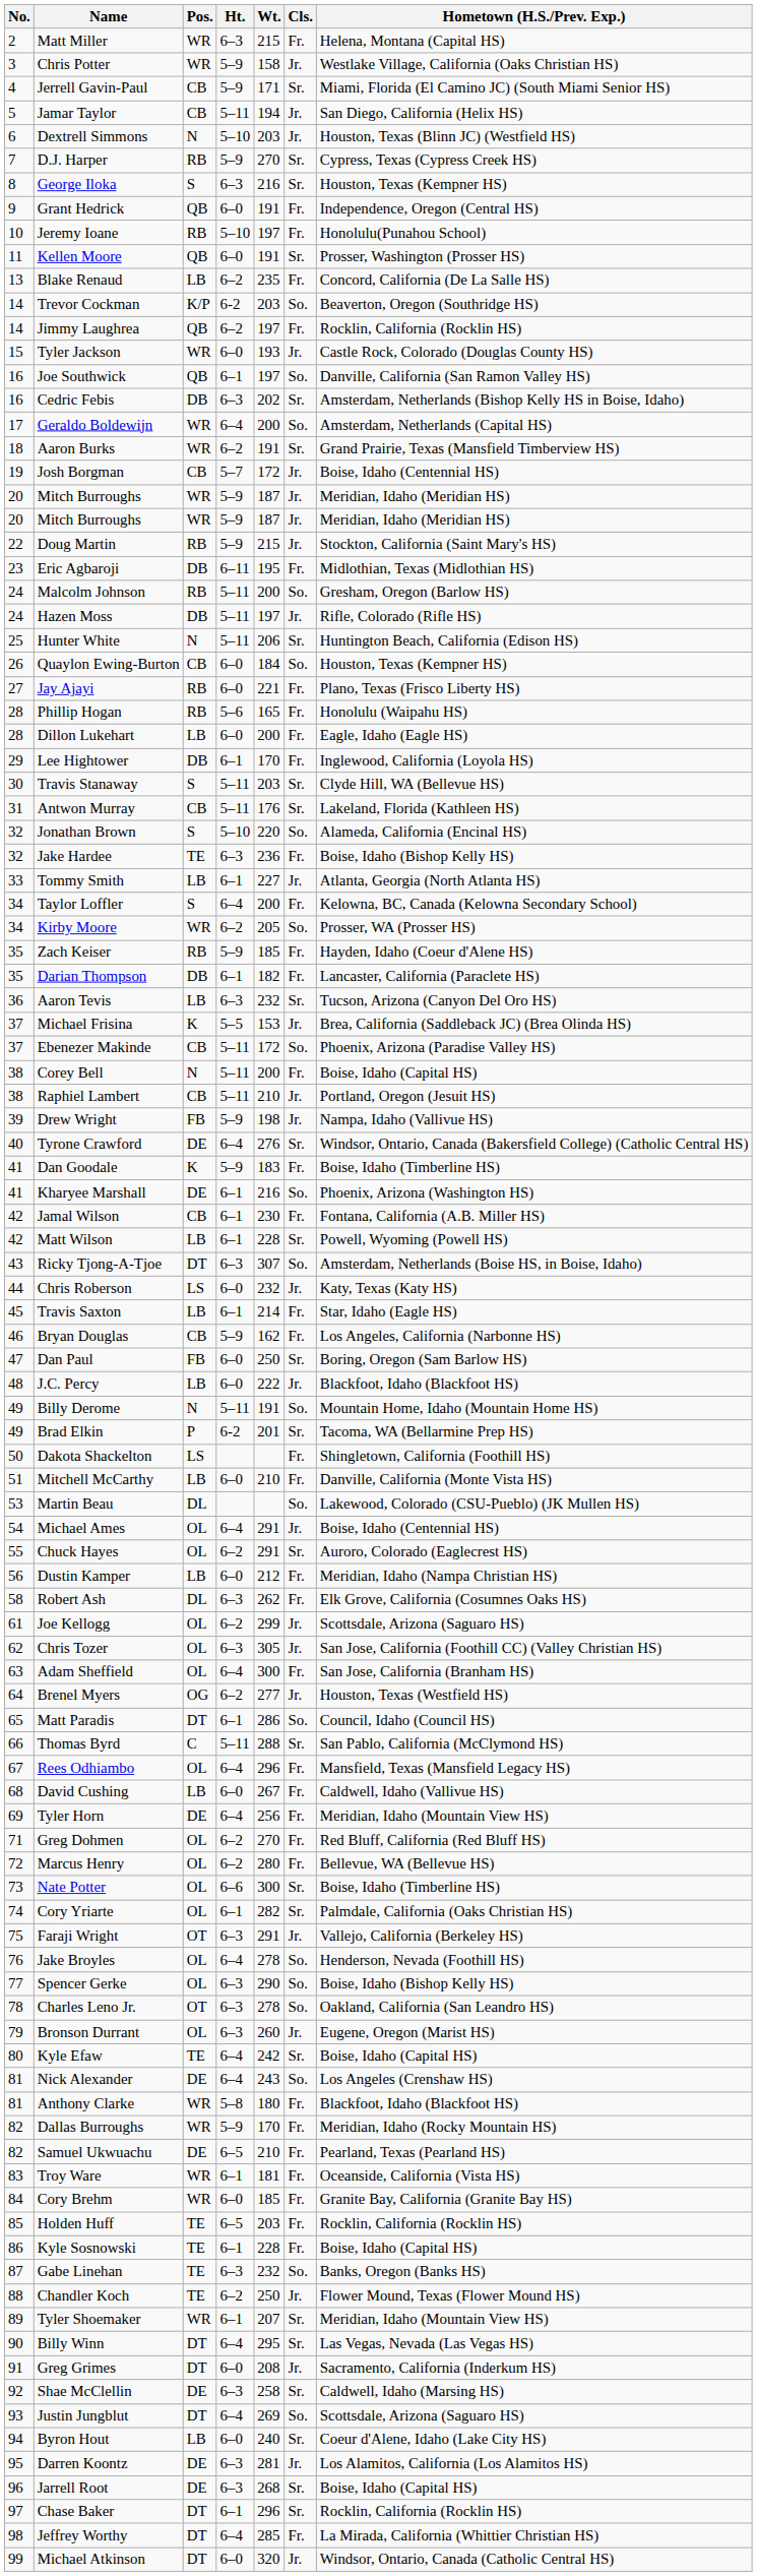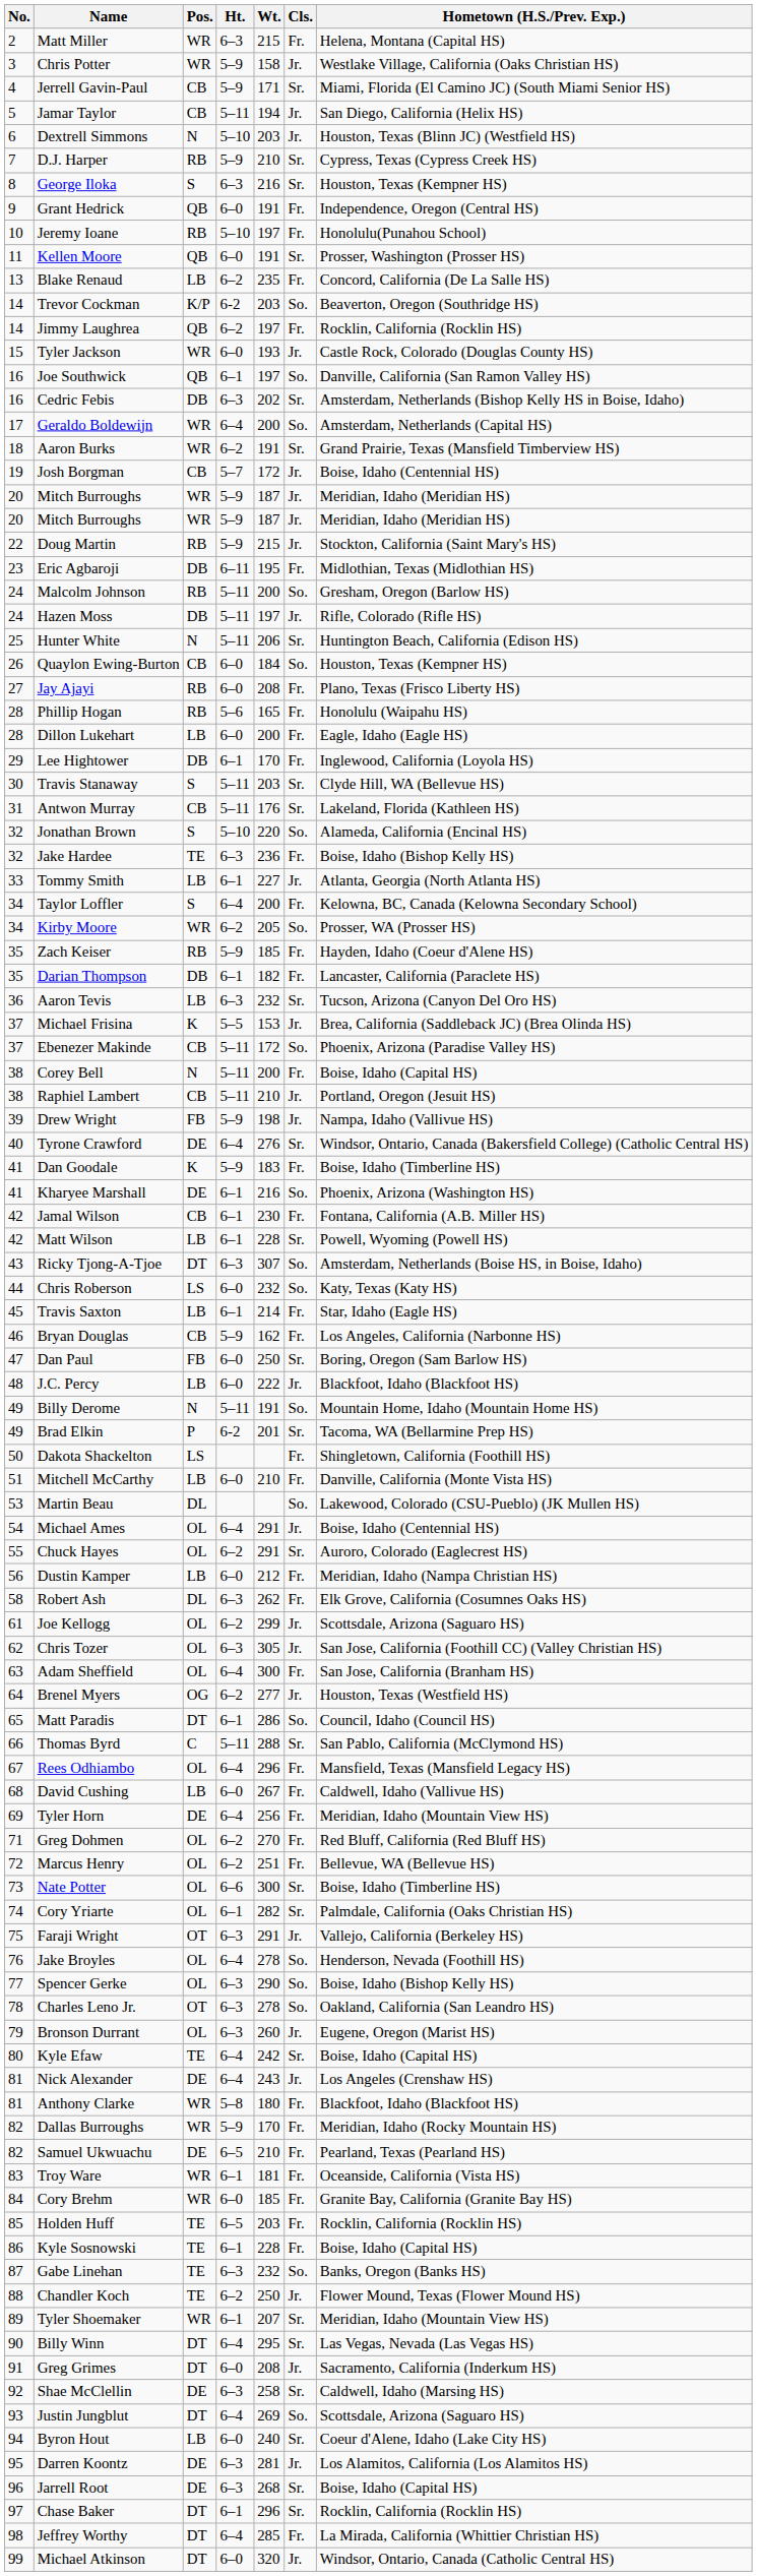D.J. Harper | Wt.: 270 -> 210
Jay Ajayi | Wt.: 221 -> 208
Chris Roberson | Cls.: Jr. -> So.
Marcus Henry | Wt.: 280 -> 251
Nick Alexander | Cls.: So. -> Jr.
